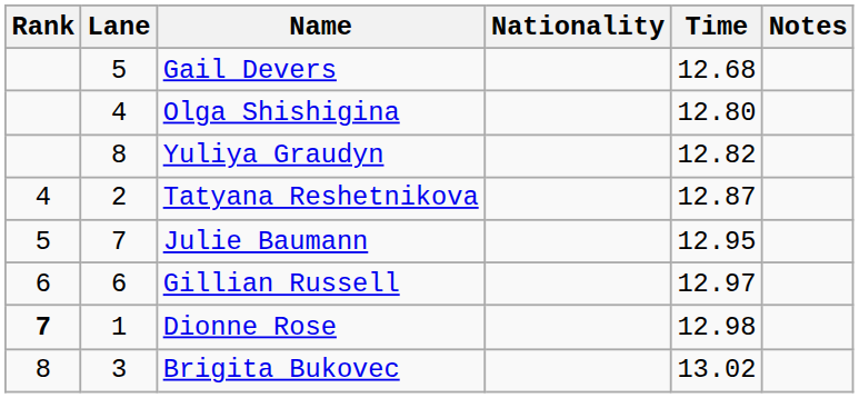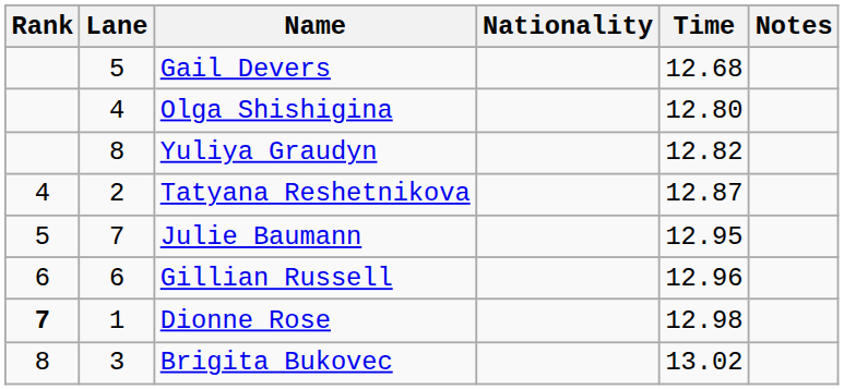Gillian Russell | Time: 12.97 -> 12.96
